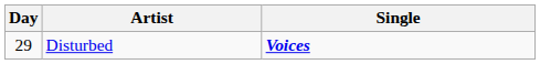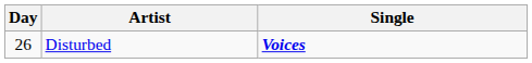Disturbed | Day: 29 -> 26
